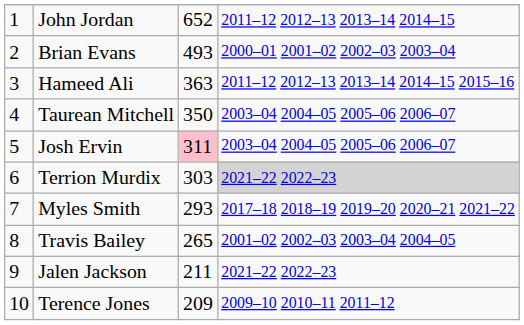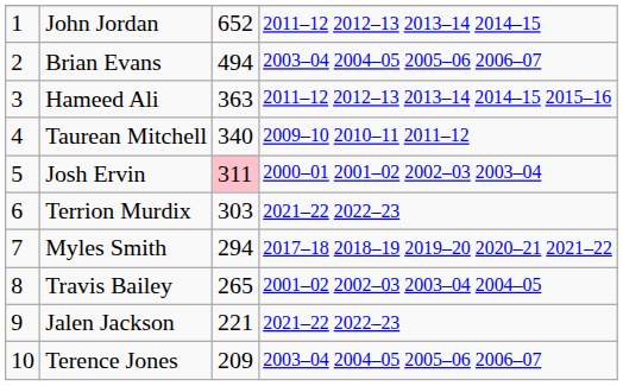Brian Evans | column 3: 493 -> 494
Brian Evans | column 4: 2000–01 2001–02 2002–03 2003–04 -> 2003–04 2004–05 2005–06 2006–07
Taurean Mitchell | column 3: 350 -> 340
Taurean Mitchell | column 4: 2003–04 2004–05 2005–06 2006–07 -> 2009–10 2010–11 2011–12
Josh Ervin | column 4: 2003–04 2004–05 2005–06 2006–07 -> 2000–01 2001–02 2002–03 2003–04
Terrion Murdix | column 4: lightgrey background -> no background
Myles Smith | column 3: 293 -> 294
Jalen Jackson | column 3: 211 -> 221
Terence Jones | column 4: 2009–10 2010–11 2011–12 -> 2003–04 2004–05 2005–06 2006–07
